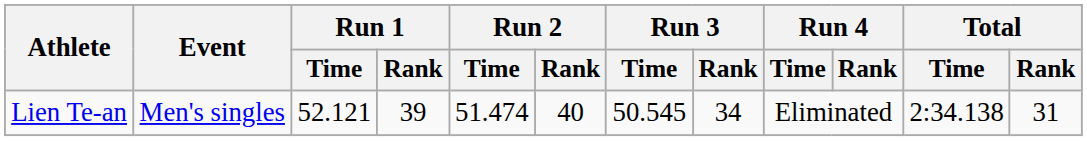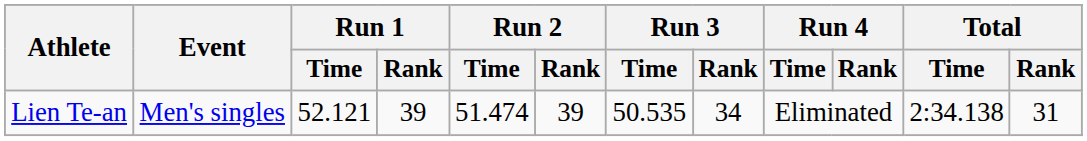Lien Te-an | Run 2 / Rank: 40 -> 39
Lien Te-an | Run 3 / Time: 50.545 -> 50.535
